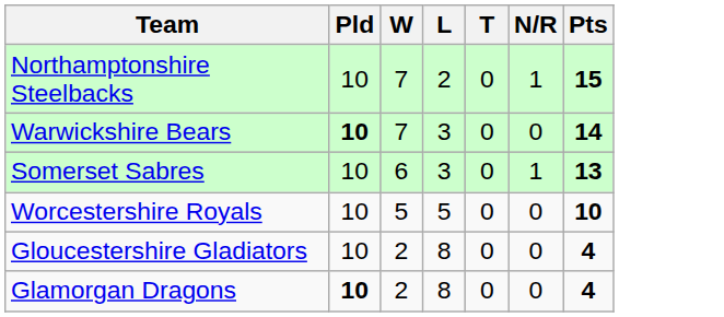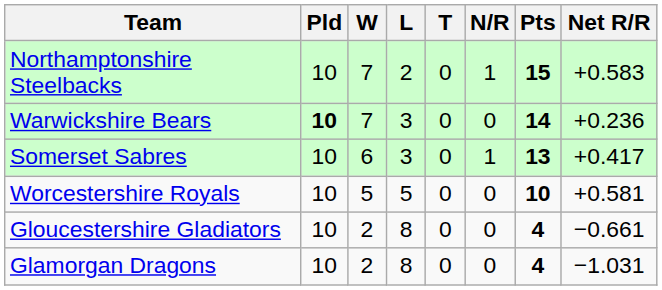+ column: Net R/R | +0.583 | +0.236 | +0.417 | +0.581 | −0.661 | −1.031
Glamorgan Dragons | Pld: bold -> normal
